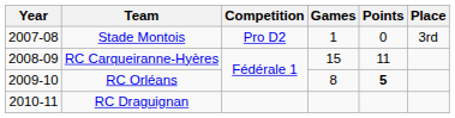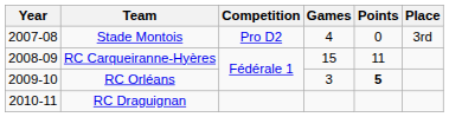Stade Montois | Games: 1 -> 4
RC Orléans | Games: 8 -> 3
